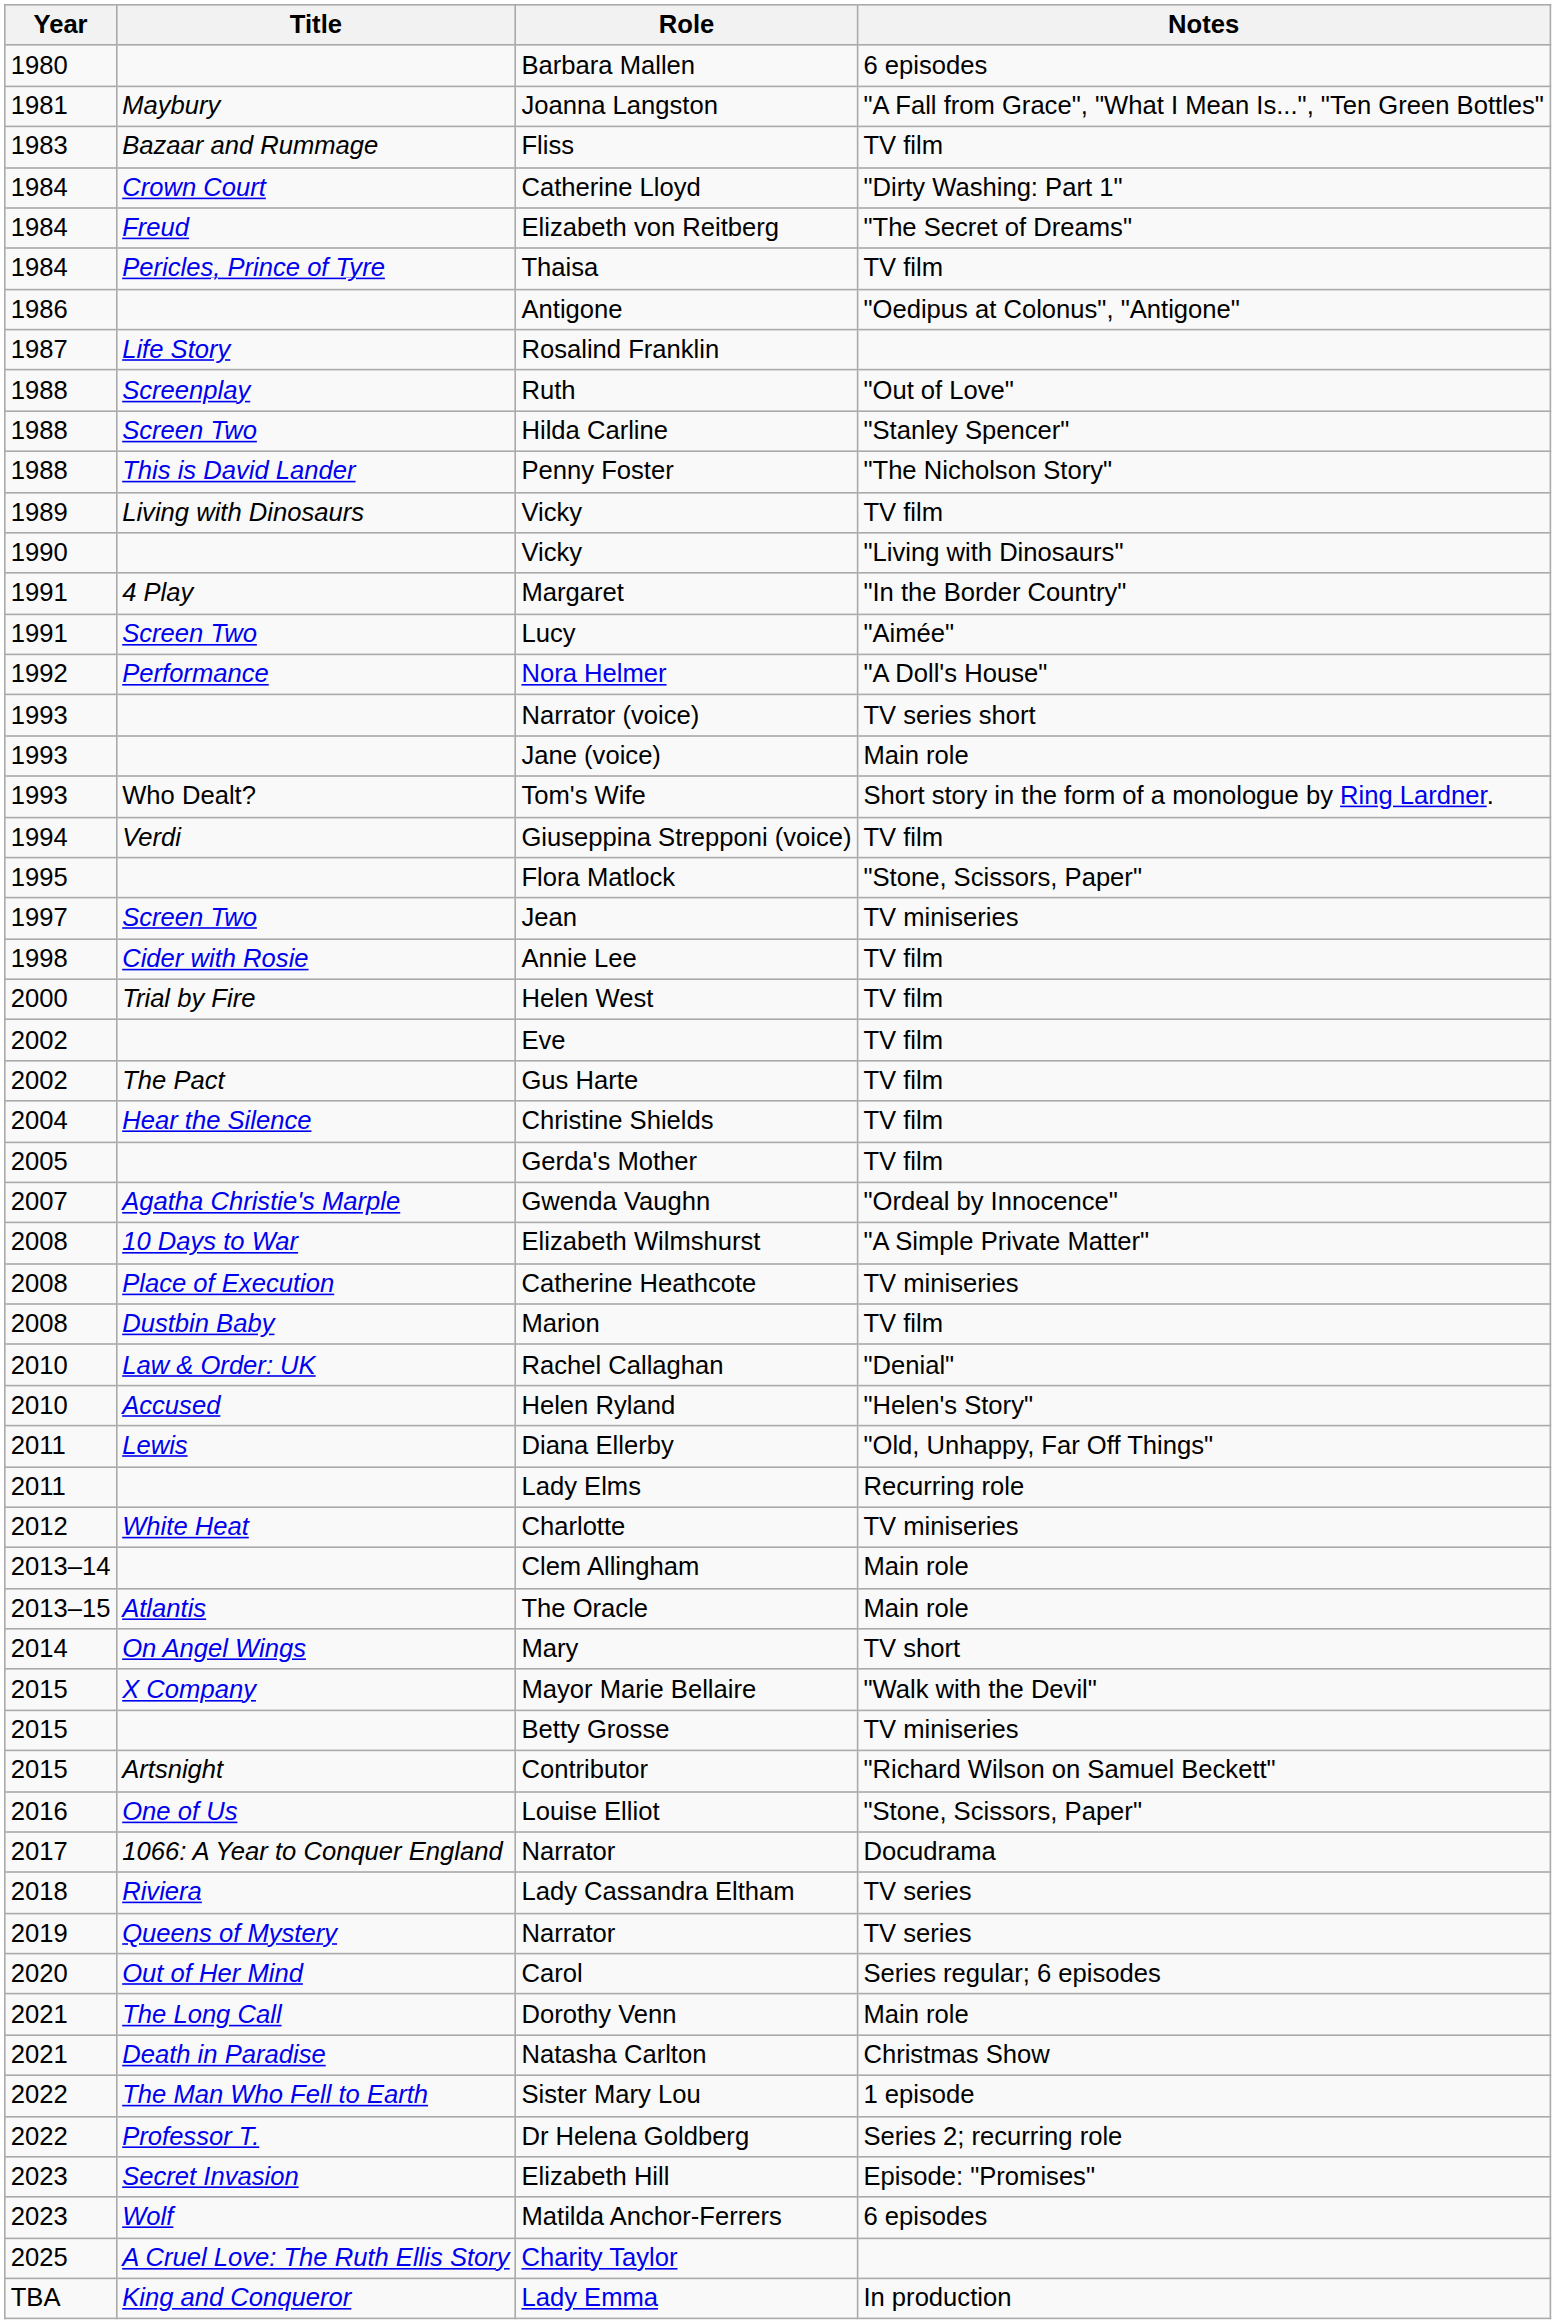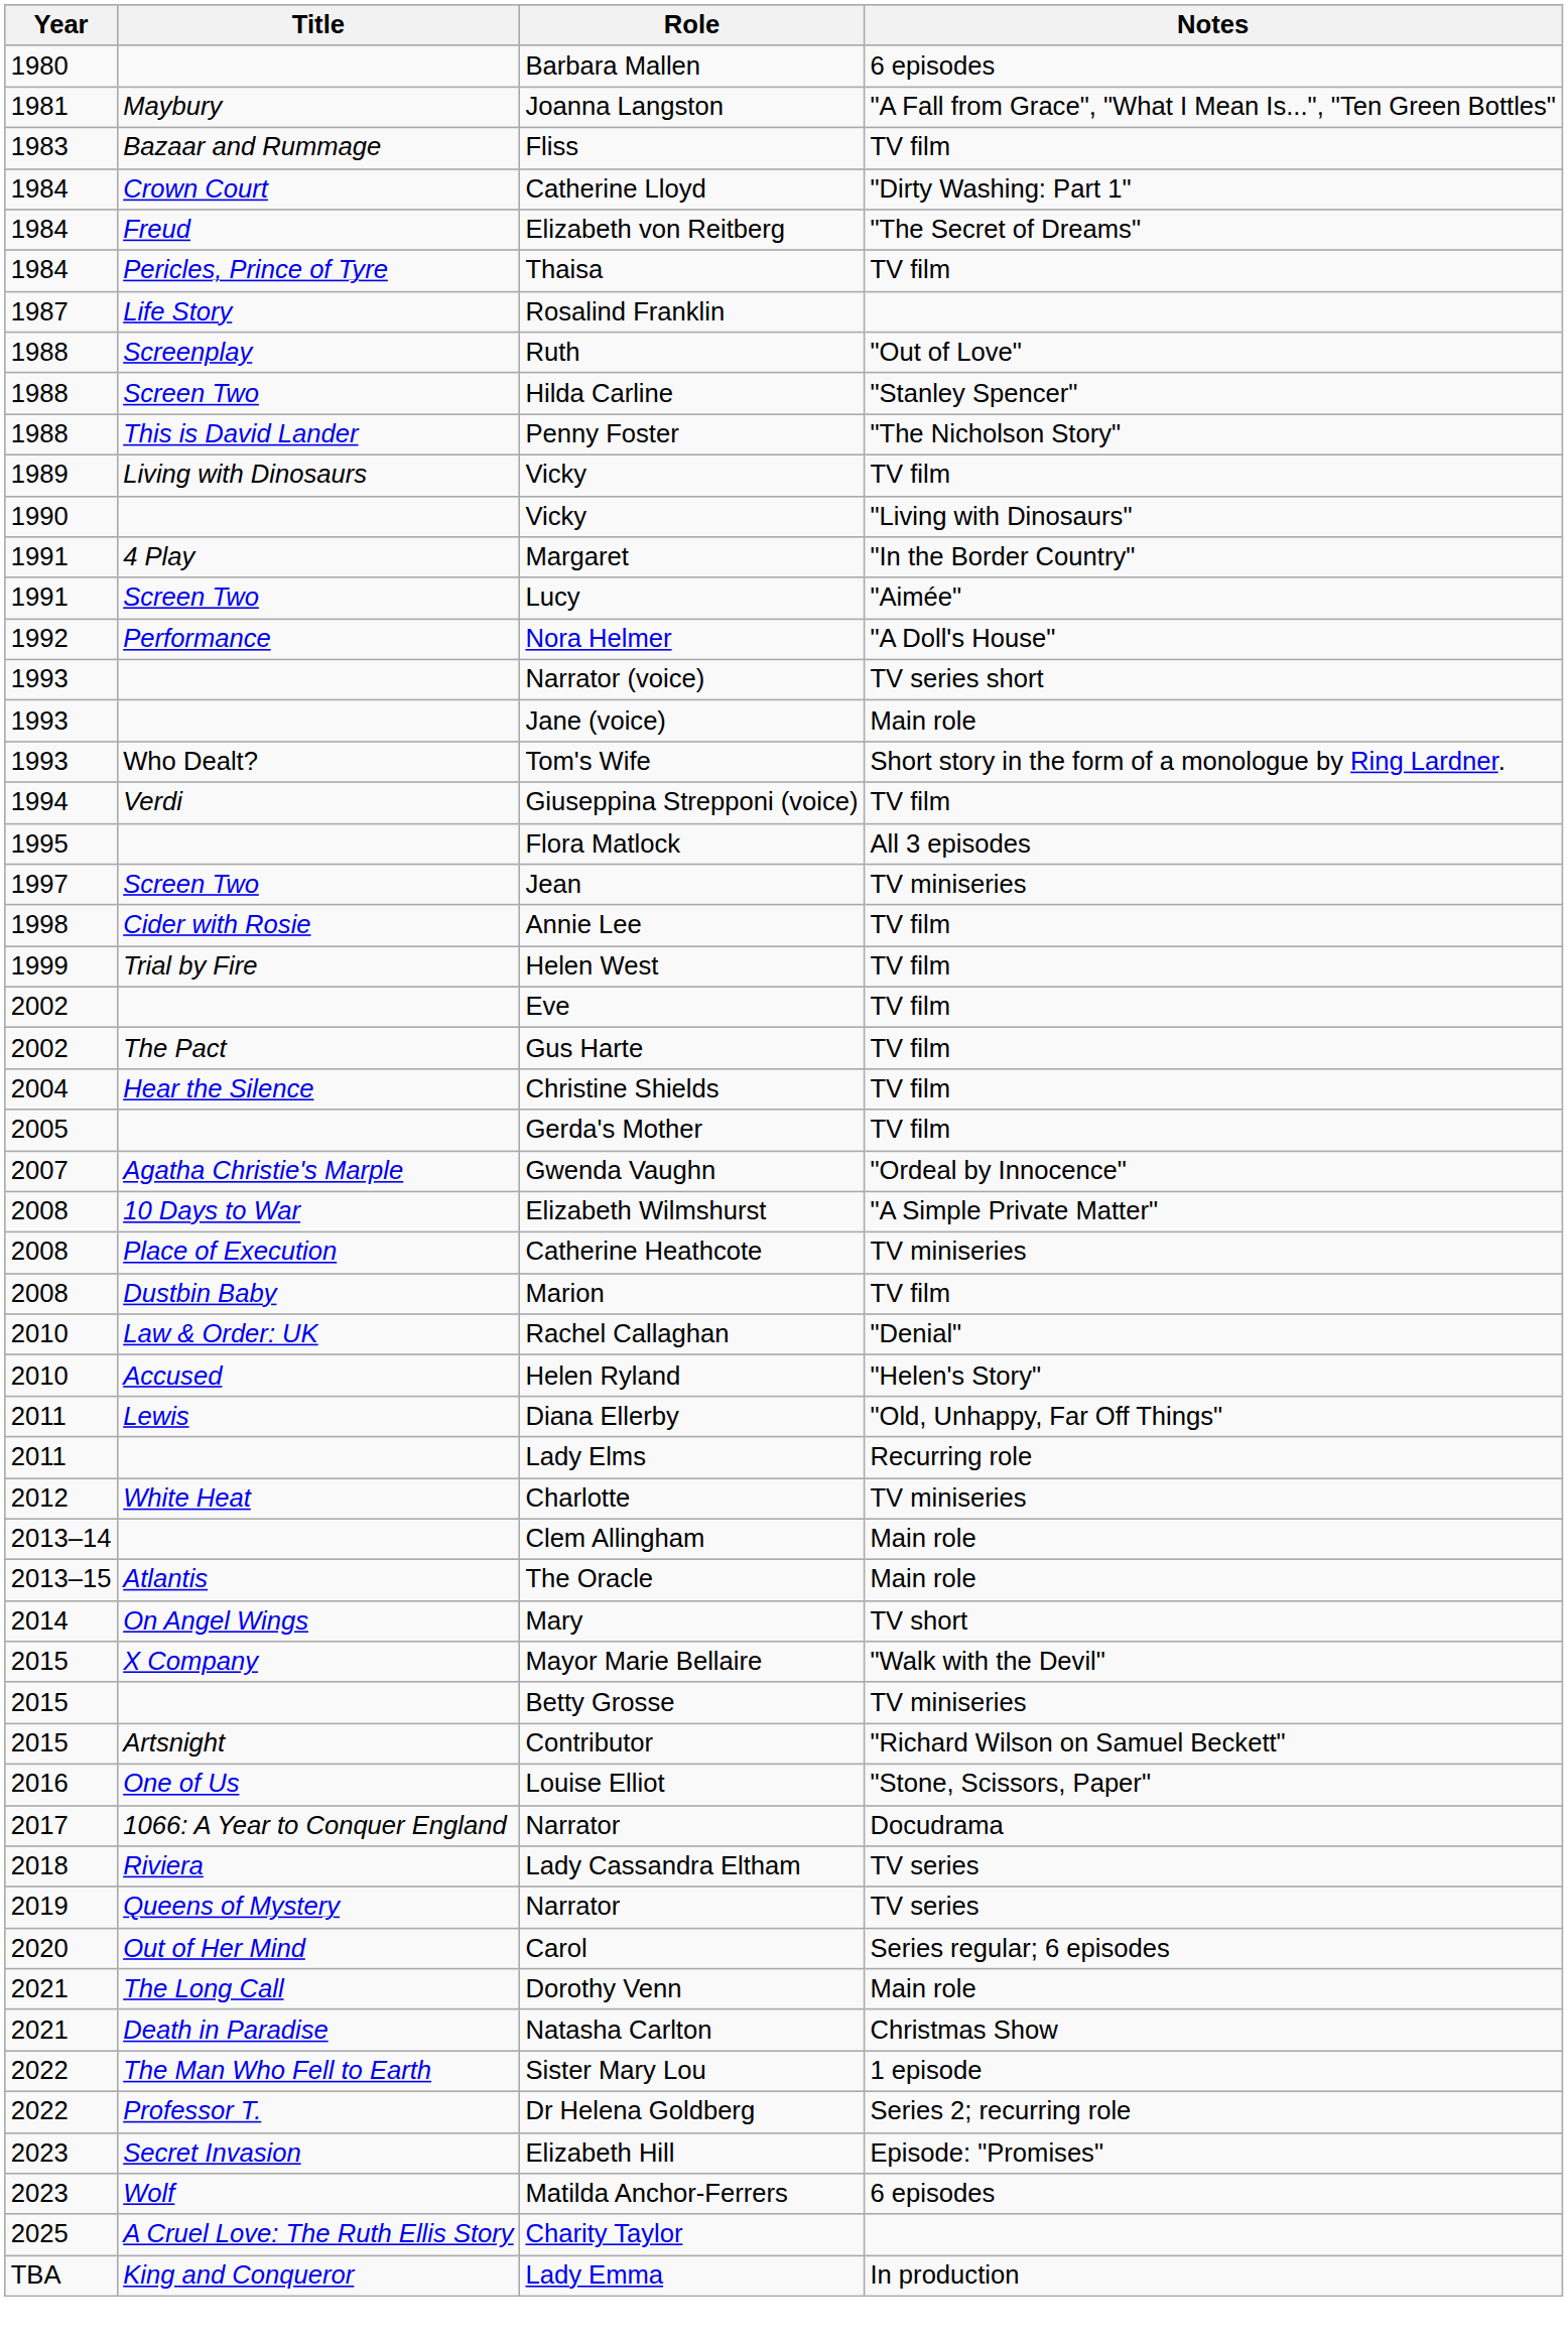- row: 1986 | Antigone | "Oedipus at Colonus", "Antigone"
Flora Matlock | Notes: "Stone, Scissors, Paper" -> All 3 episodes
Helen West | Year: 2000 -> 1999
